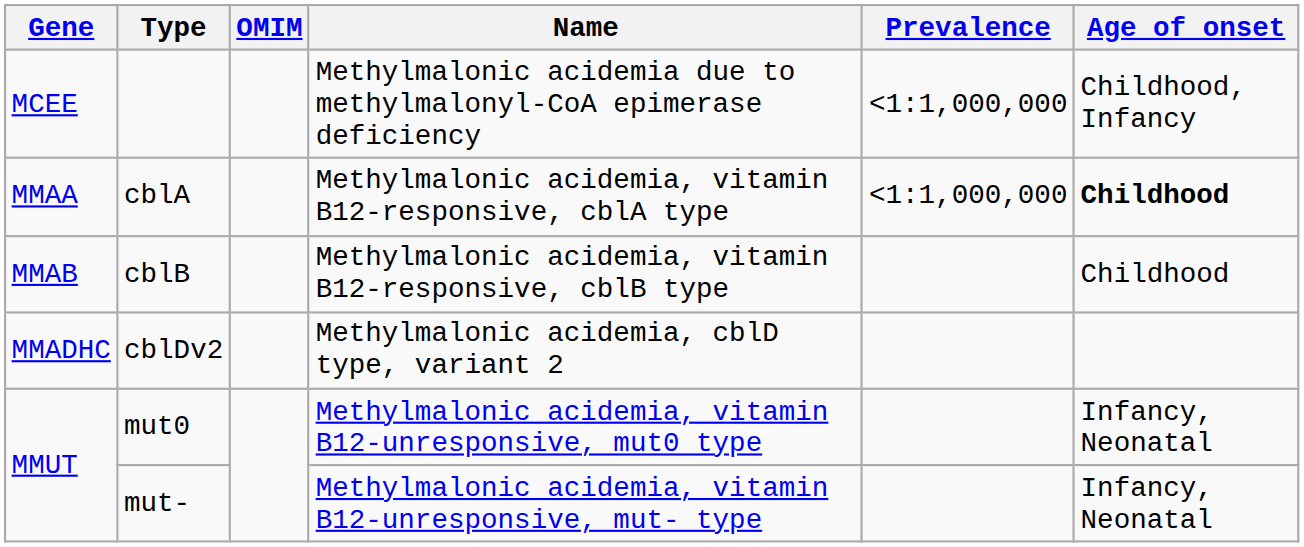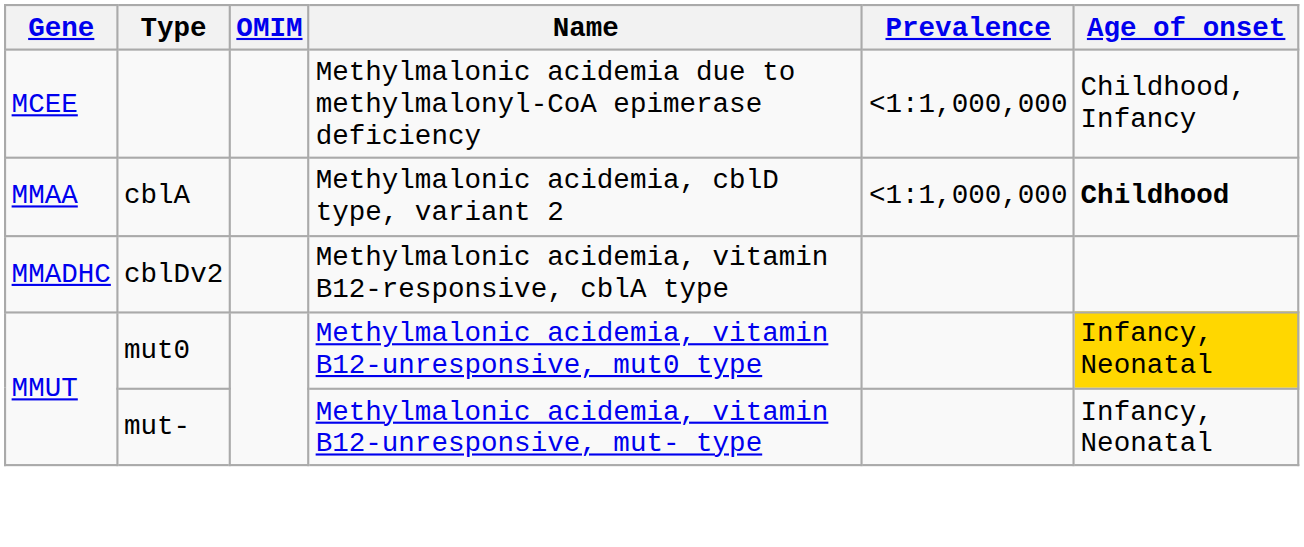cblA | Name: Methylmalonic acidemia, vitamin B12-responsive, cblA type -> Methylmalonic acidemia, cblD type, variant 2
- row: MMAB | cblB | Methylmalonic acidemia, vitamin B12-responsive, cblB type | Childhood
cblDv2 | Name: Methylmalonic acidemia, cblD type, variant 2 -> Methylmalonic acidemia, vitamin B12-responsive, cblA type
mut0 | Age of onset: no background -> gold background
